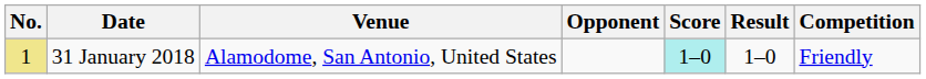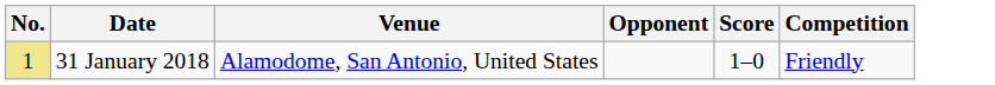- column: Result | 1–0
31 January 2018 | Score: paleturquoise background -> no background
